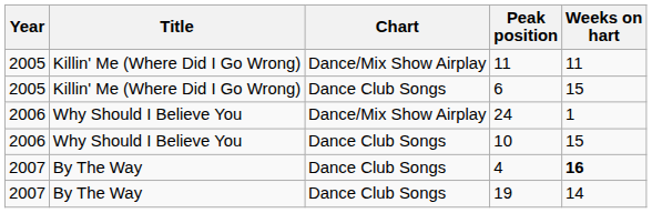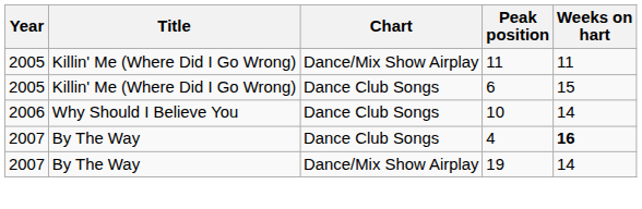- row: 2006 | Why Should I Believe You | Dance/Mix Show Airplay | 24 | 1
10 | Weeks on hart: 15 -> 14
19 | Chart: Dance Club Songs -> Dance/Mix Show Airplay
